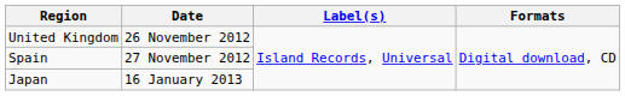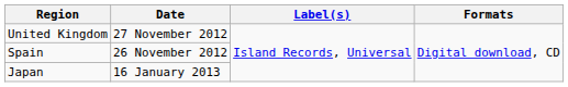United Kingdom | Date: 26 November 2012 -> 27 November 2012
Spain | Date: 27 November 2012 -> 26 November 2012
